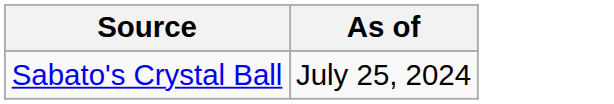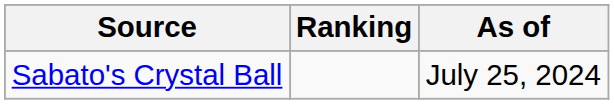+ column: Ranking
